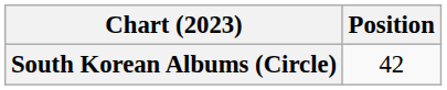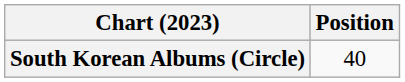South Korean Albums (Circle) | Position: 42 -> 40
